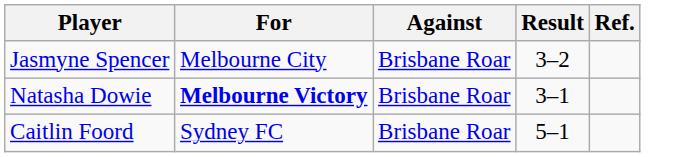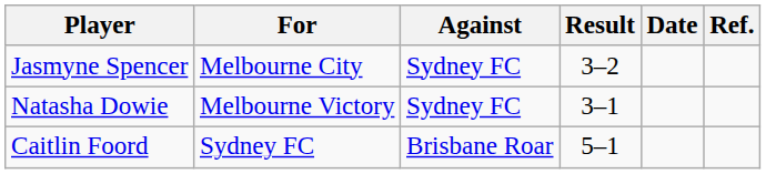+ column: Date
Jasmyne Spencer | Against: Brisbane Roar -> Sydney FC
Natasha Dowie | For: bold -> normal
Natasha Dowie | Against: Brisbane Roar -> Sydney FC
